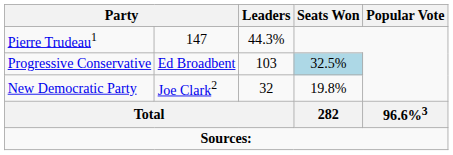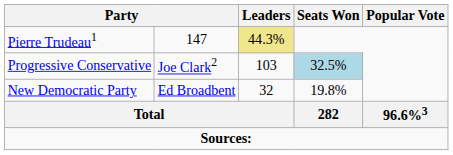Pierre Trudeau1 | Leaders: no background -> khaki background
Progressive Conservative | column 2: Ed Broadbent -> Joe Clark2
New Democratic Party | column 2: Joe Clark2 -> Ed Broadbent
